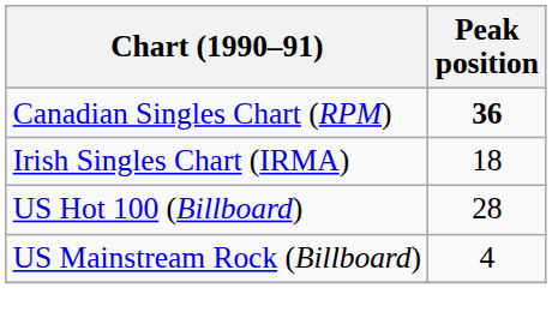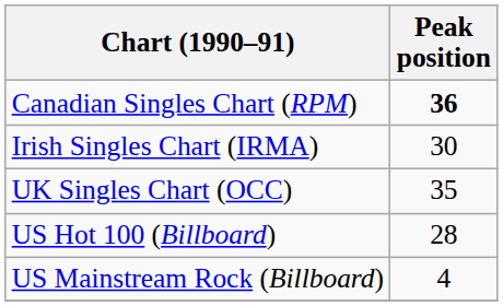Irish Singles Chart (IRMA) | Peak position: 18 -> 30
+ row: UK Singles Chart (OCC) | 35
